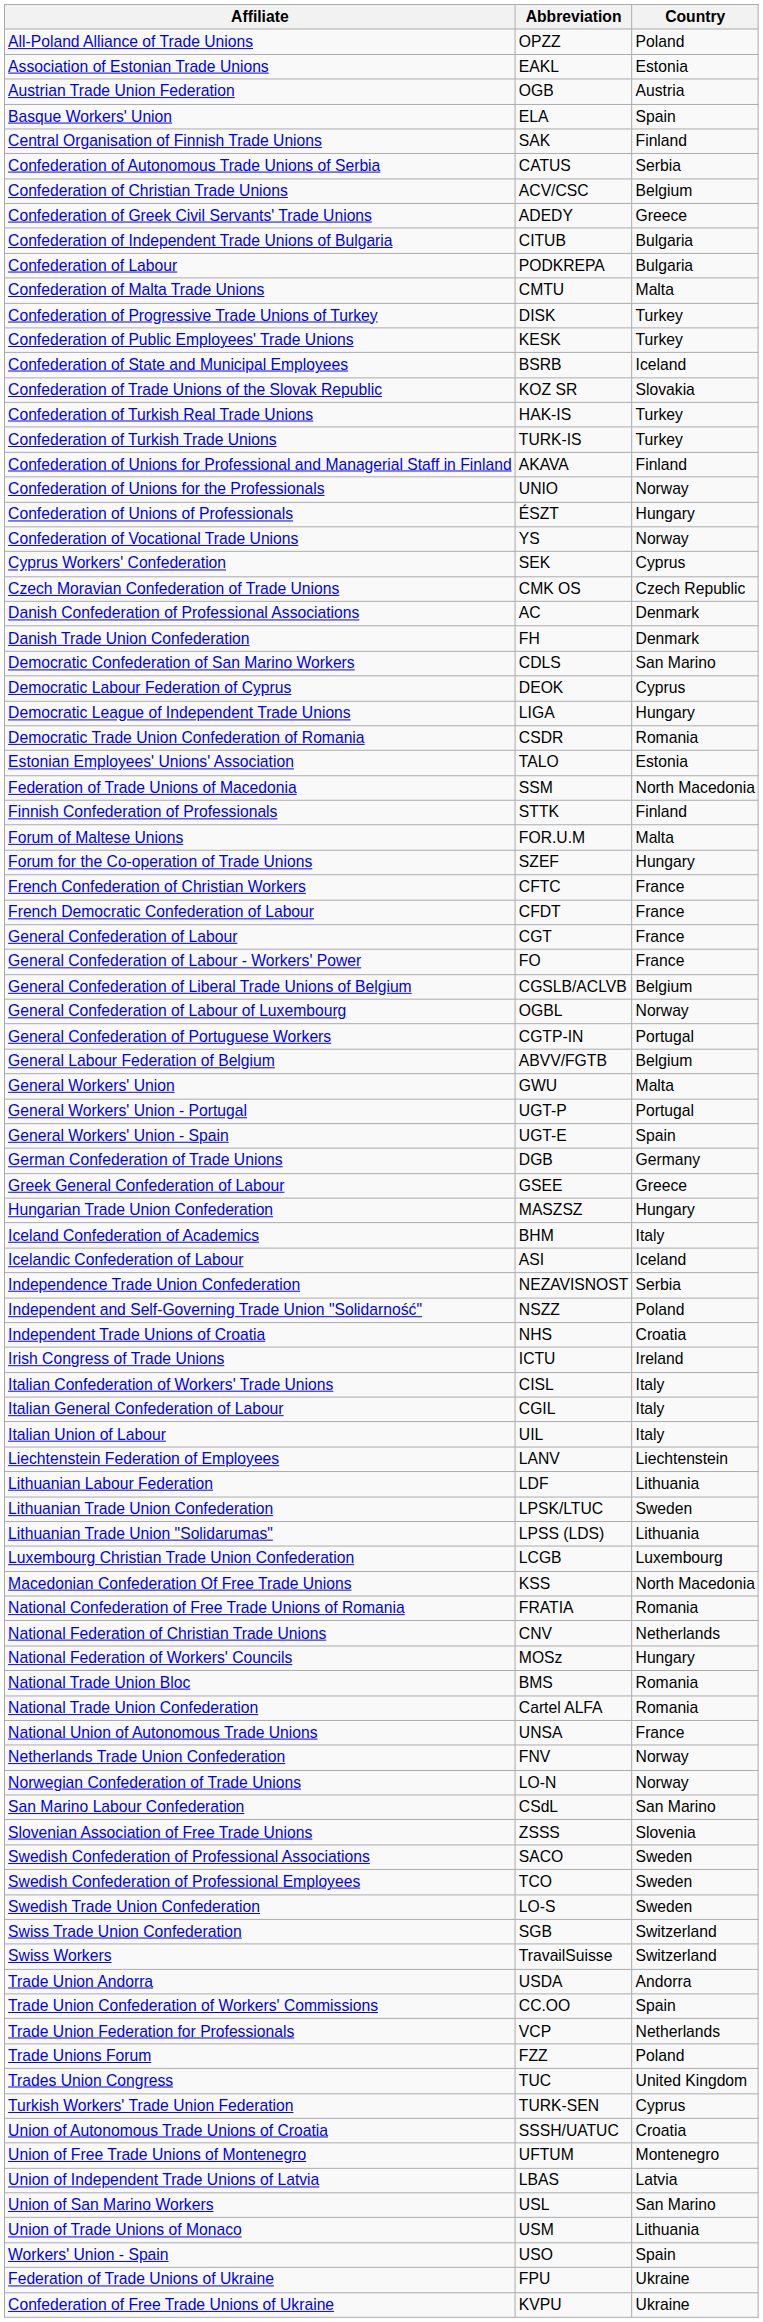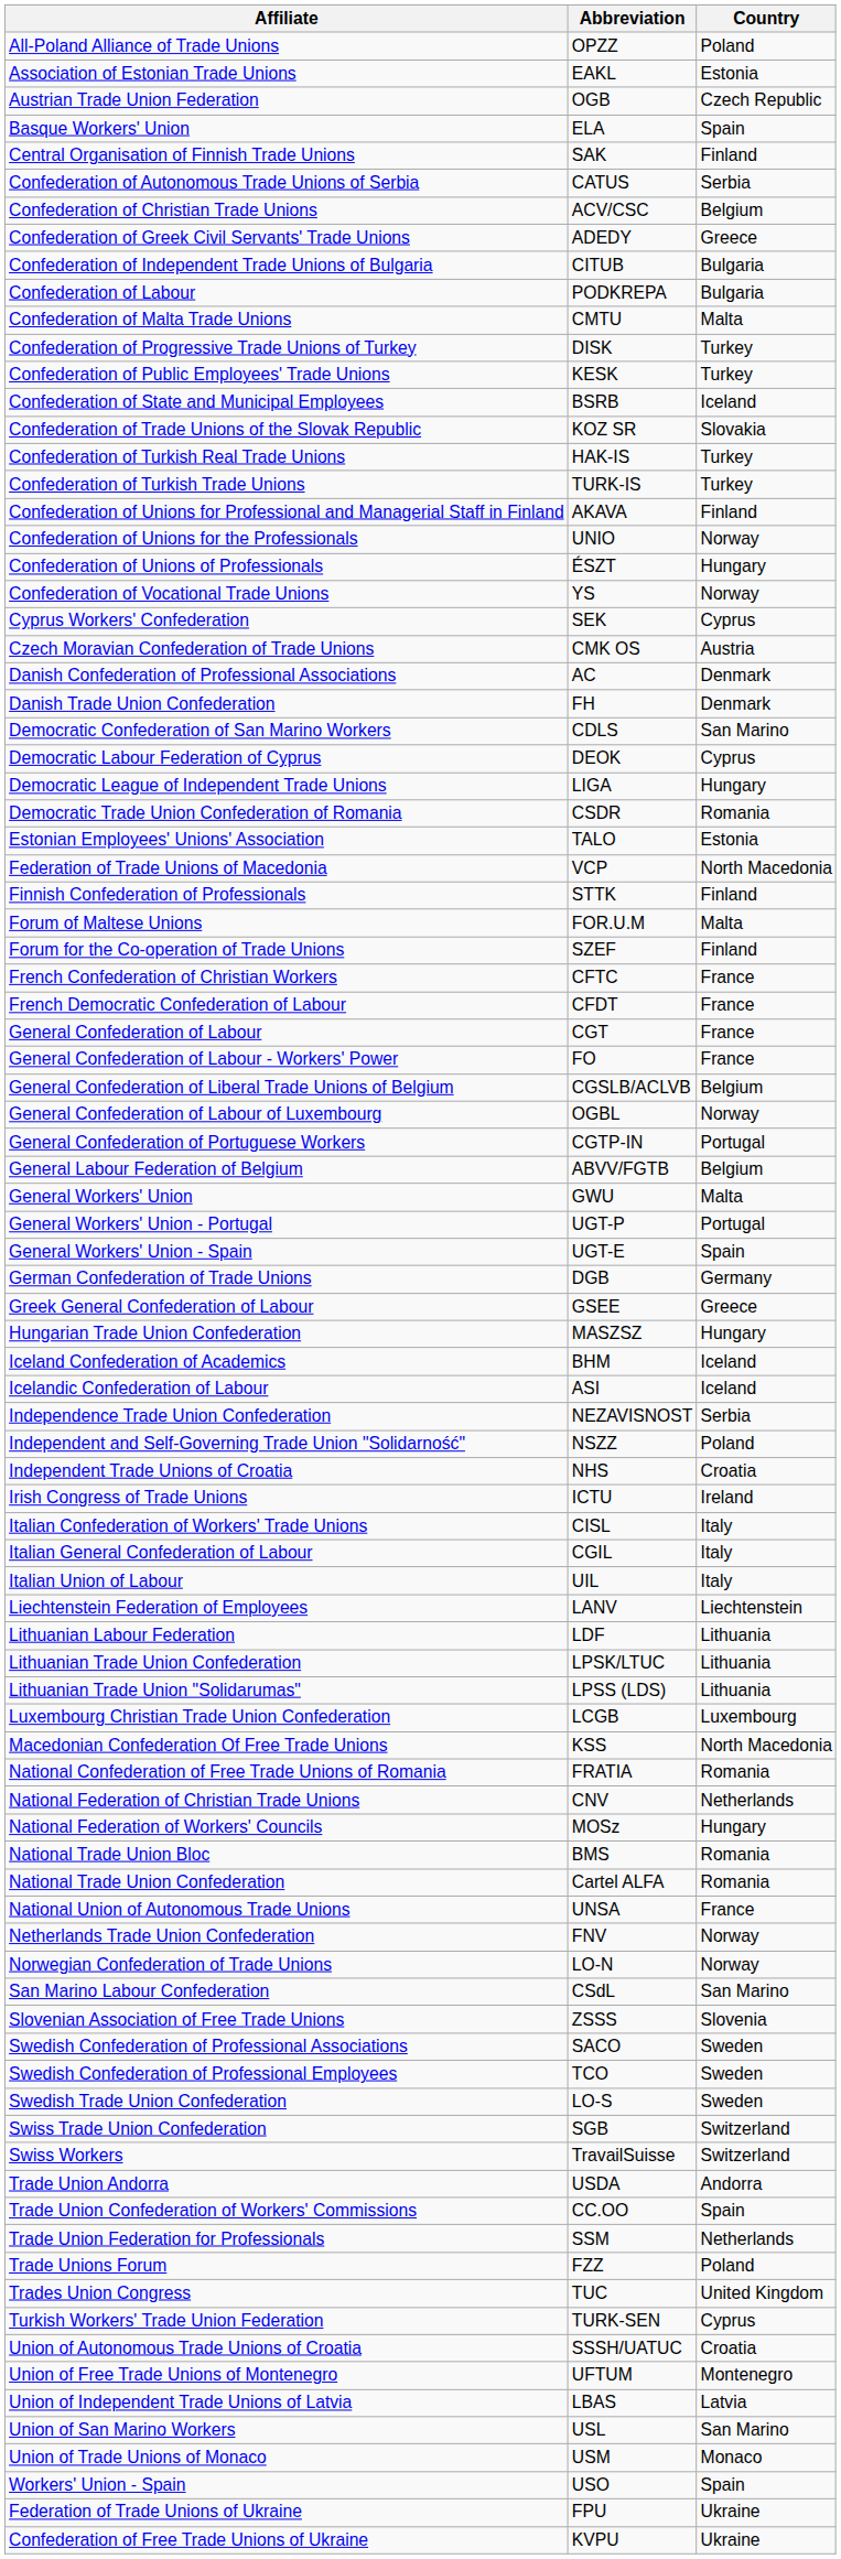Austrian Trade Union Federation | Country: Austria -> Czech Republic
Czech Moravian Confederation of Trade Unions | Country: Czech Republic -> Austria
Federation of Trade Unions of Macedonia | Abbreviation: SSM -> VCP
Forum for the Co-operation of Trade Unions | Country: Hungary -> Finland
Iceland Confederation of Academics | Country: Italy -> Iceland
Lithuanian Trade Union Confederation | Country: Sweden -> Lithuania
Trade Union Federation for Professionals | Abbreviation: VCP -> SSM
Union of Trade Unions of Monaco | Country: Lithuania -> Monaco
